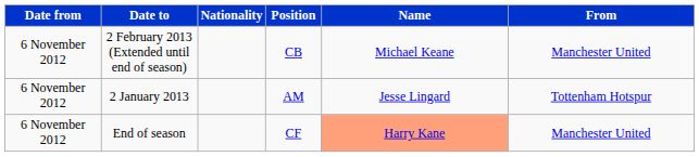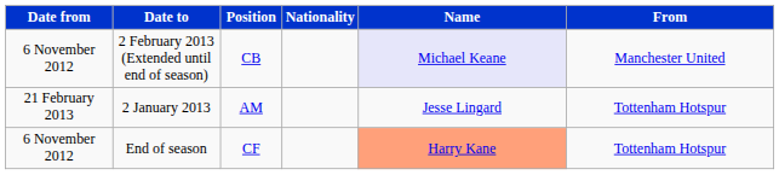columns swapped: Position <-> Nationality
2 February 2013 (Extended until end of season) | Name: no background -> lavender background
2 January 2013 | Date from: 6 November 2012 -> 21 February 2013
End of season | From: Manchester United -> Tottenham Hotspur
